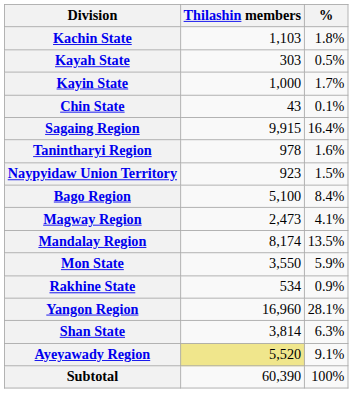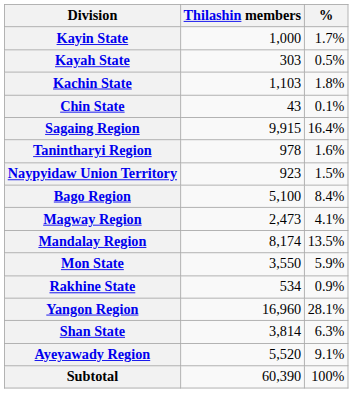rows swapped: Kachin State <-> Kayin State
Ayeyawady Region | Thilashin members: khaki background -> no background
